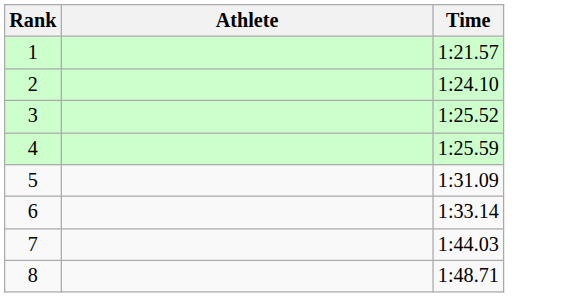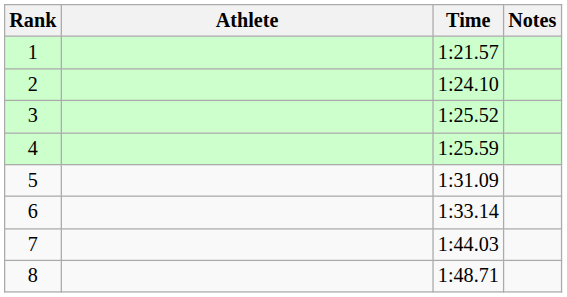+ column: Notes
